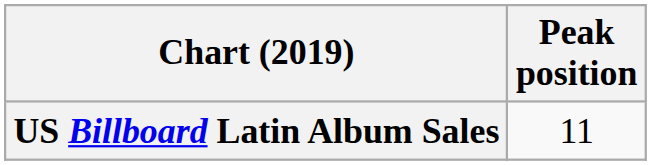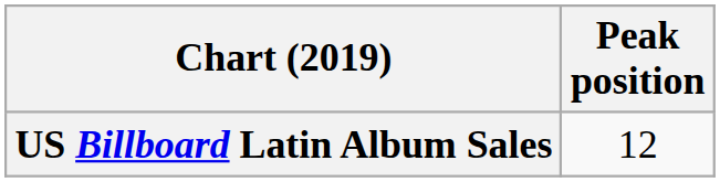US Billboard Latin Album Sales | Peak position: 11 -> 12
